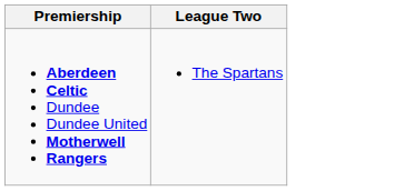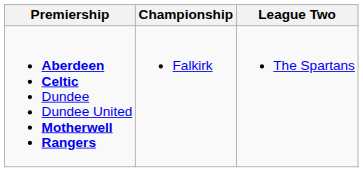+ column: Championship | Falkirk
